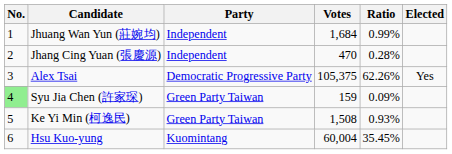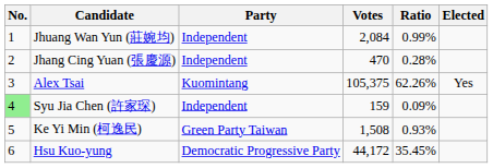Jhuang Wan Yun (莊婉均) | Votes: 1,684 -> 2,084
Alex Tsai | Party: Democratic Progressive Party -> Kuomintang
Syu Jia Chen (許家琛) | Party: Green Party Taiwan -> Independent
Hsu Kuo-yung | Party: Kuomintang -> Democratic Progressive Party
Hsu Kuo-yung | Votes: 60,004 -> 44,172
